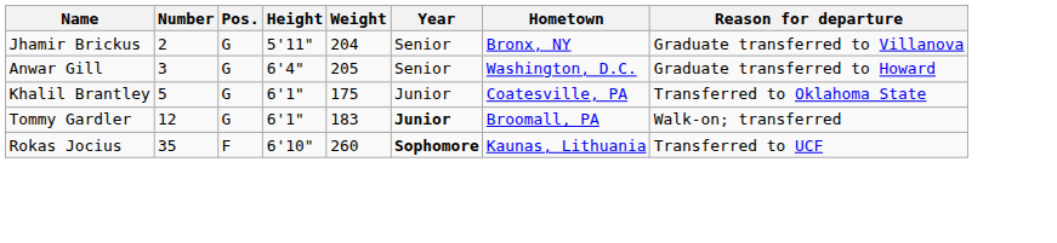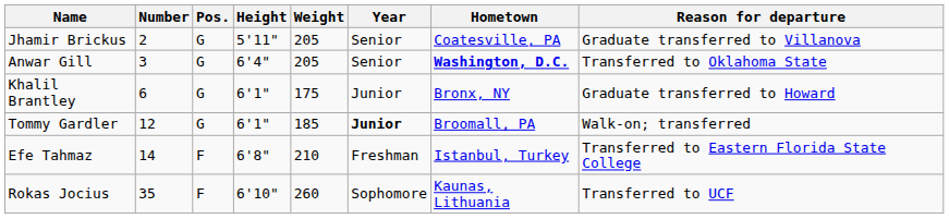Jhamir Brickus | Weight: 204 -> 205
Jhamir Brickus | Hometown: Bronx, NY -> Coatesville, PA
Anwar Gill | Hometown: normal -> bold
Anwar Gill | Reason for departure: Graduate transferred to Howard -> Transferred to Oklahoma State
Khalil Brantley | Number: 5 -> 6
Khalil Brantley | Hometown: Coatesville, PA -> Bronx, NY
Khalil Brantley | Reason for departure: Transferred to Oklahoma State -> Graduate transferred to Howard
Tommy Gardler | Weight: 183 -> 185
+ row: Efe Tahmaz | 14 | F | 6'8" | 210 | Freshman | Istanbul, Turkey | Transferred to Eastern Florida State College
Rokas Jocius | Year: bold -> normal
